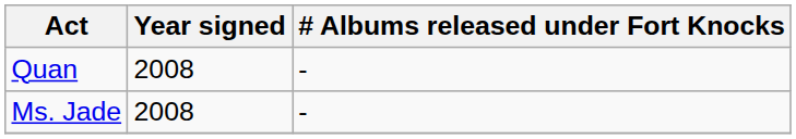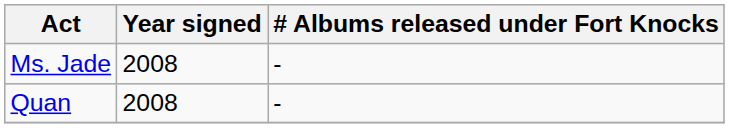rows swapped: Ms. Jade <-> Quan
